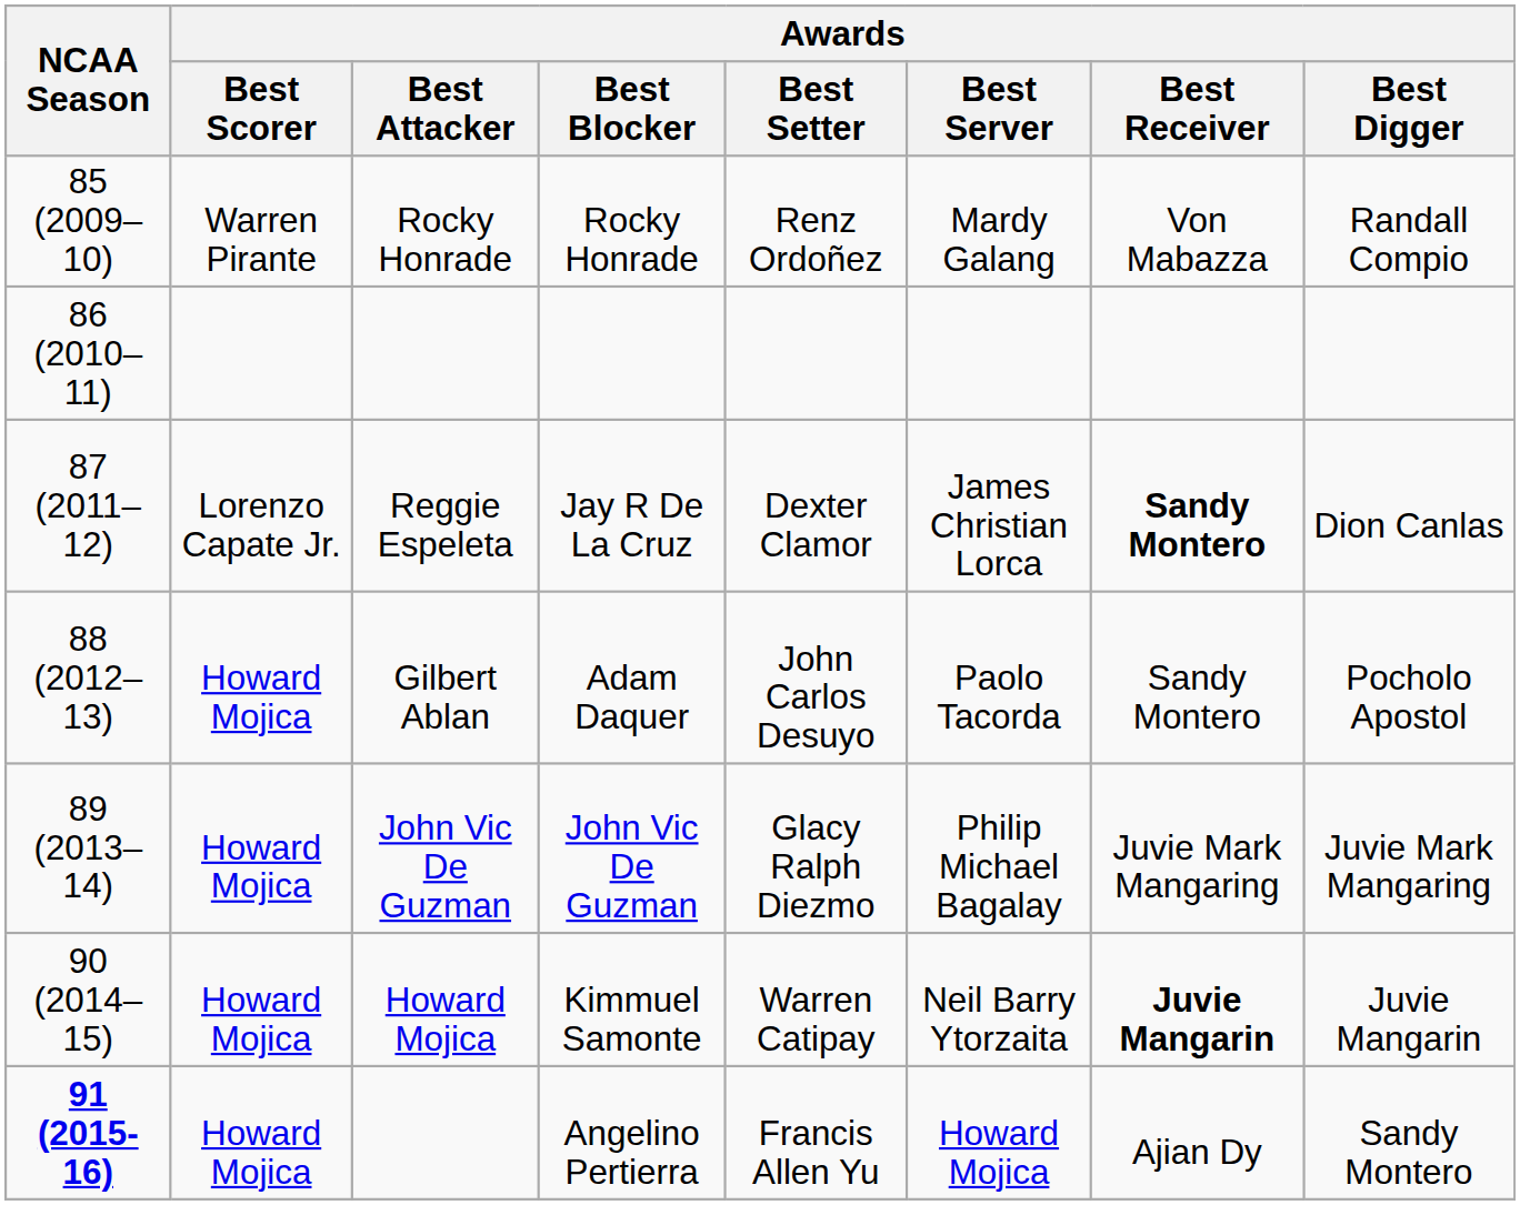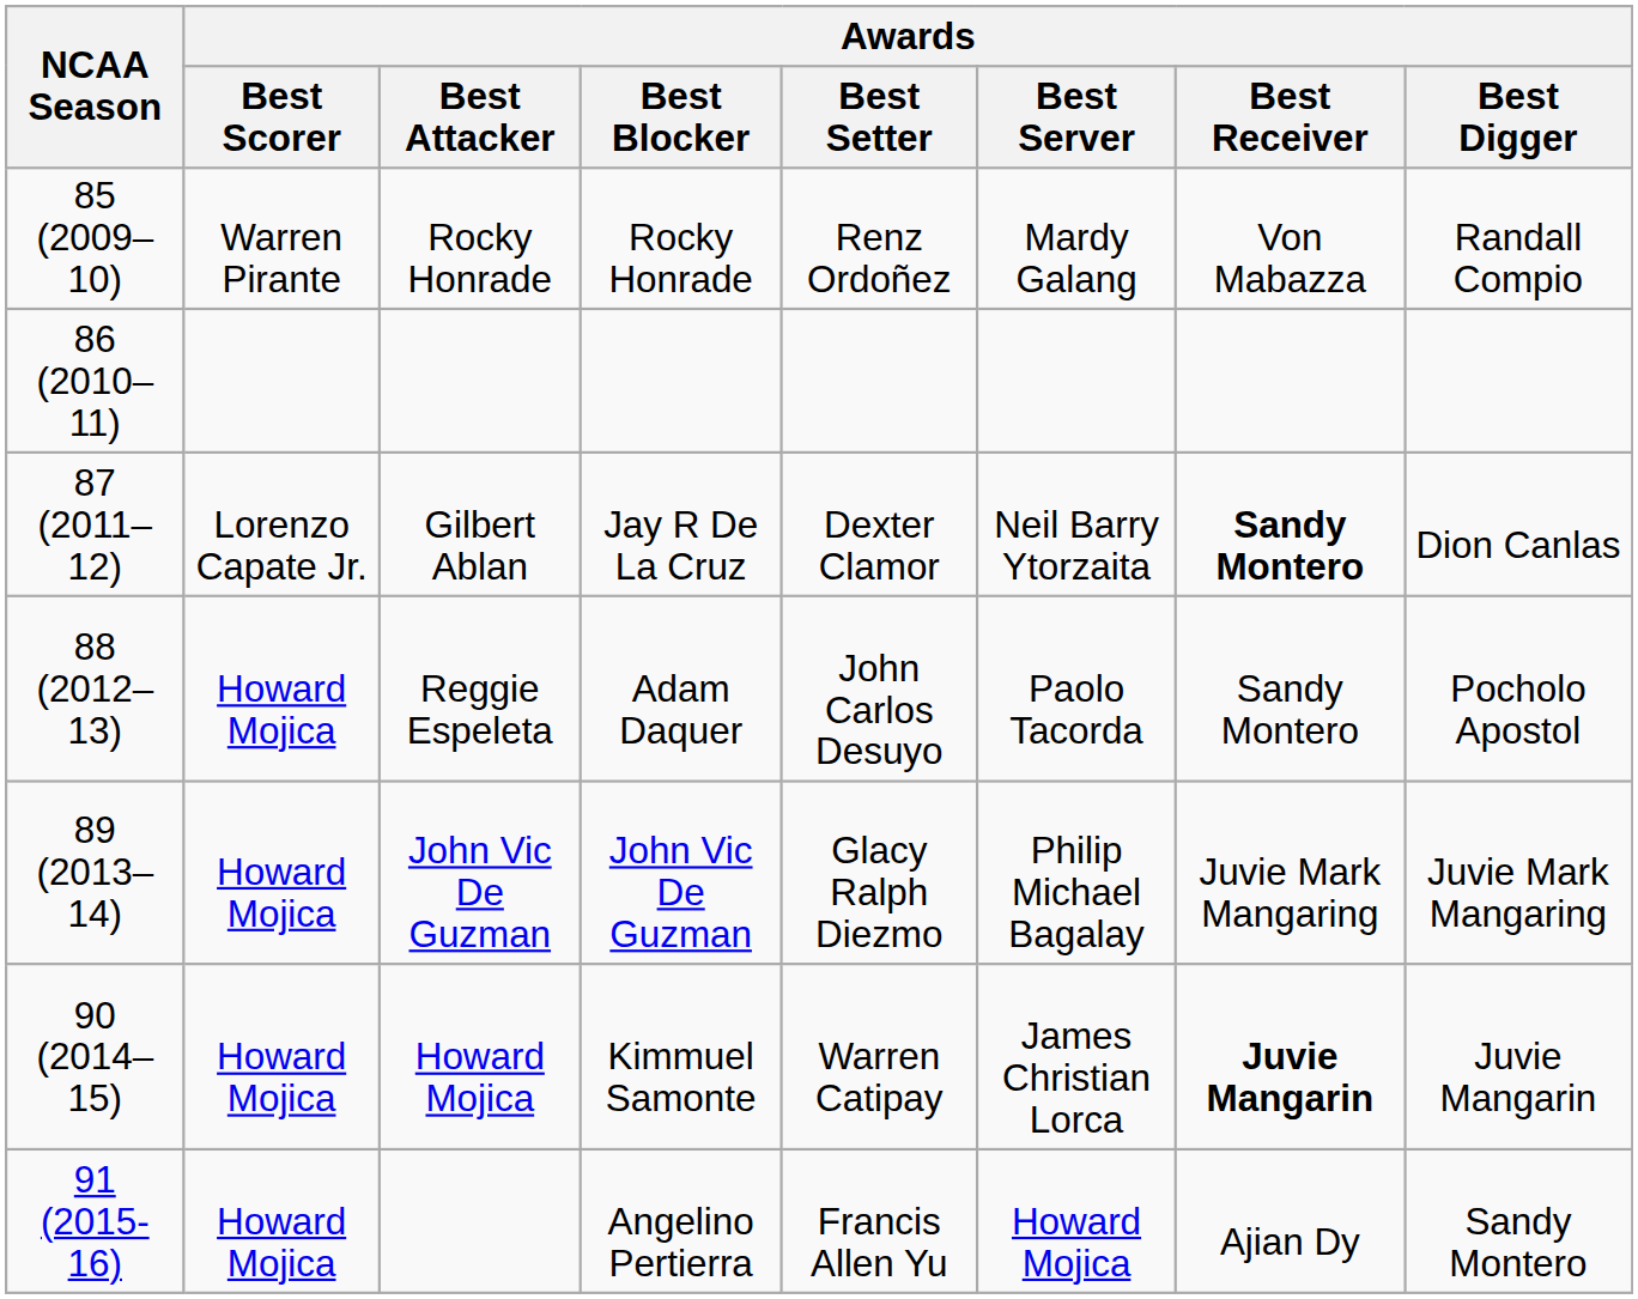Jay R De La Cruz | Awards / Best Attacker: Reggie Espeleta -> Gilbert Ablan
Jay R De La Cruz | Awards / Best Server: James Christian Lorca -> Neil Barry Ytorzaita
Adam Daquer | Awards / Best Attacker: Gilbert Ablan -> Reggie Espeleta
Kimmuel Samonte | Awards / Best Server: Neil Barry Ytorzaita -> James Christian Lorca
Angelino Pertierra | NCAA Season: bold -> normal
